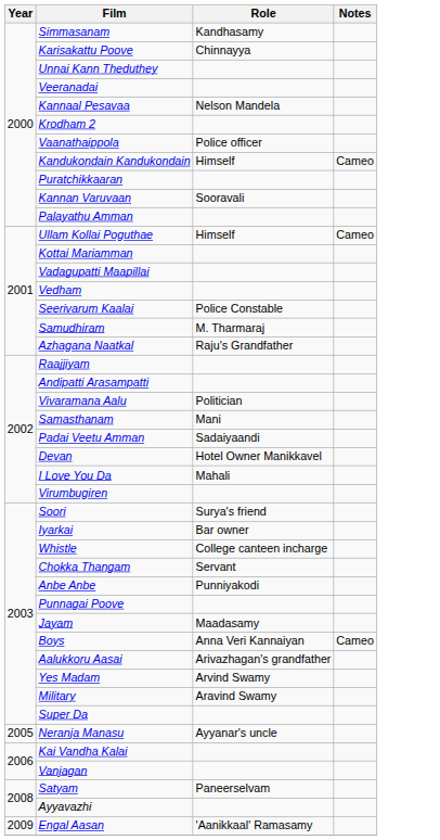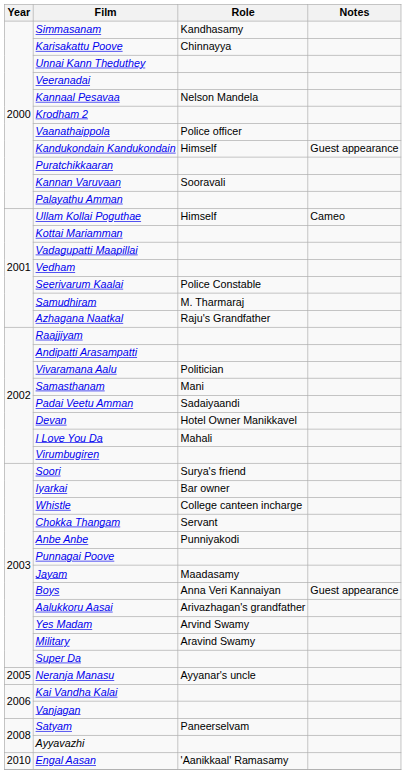Kandukondain Kandukondain | Notes: Cameo -> Guest appearance
Boys | Notes: Cameo -> Guest appearance
Engal Aasan | Year: 2009 -> 2010
